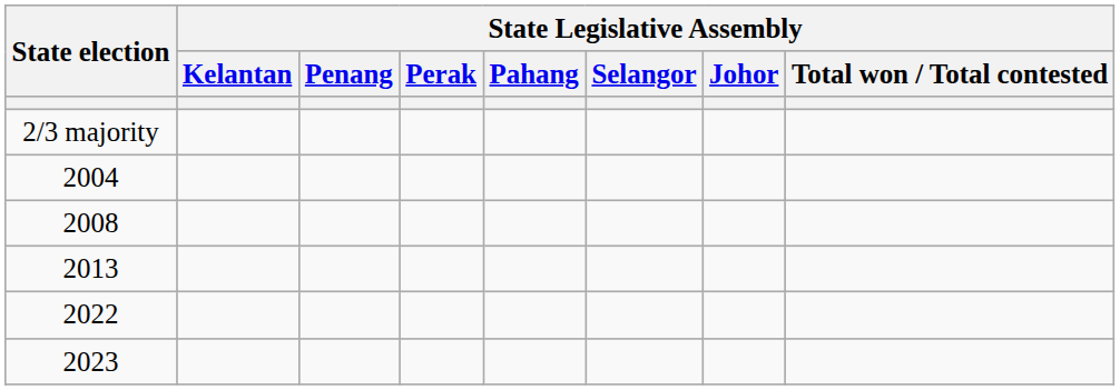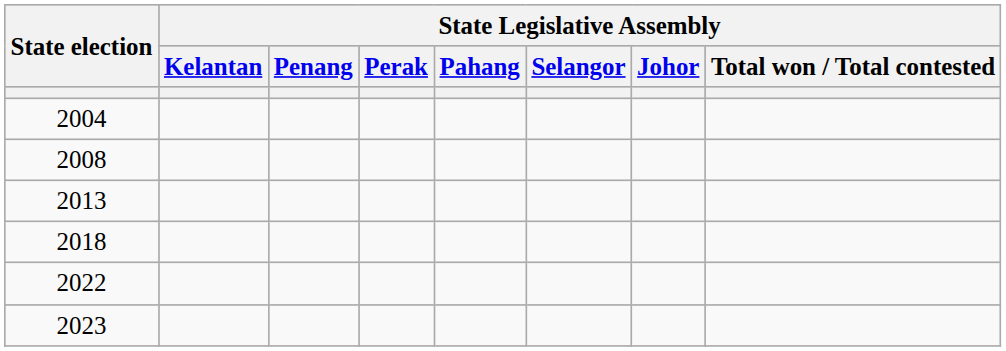- row: 2/3 majority
+ row: 2018
